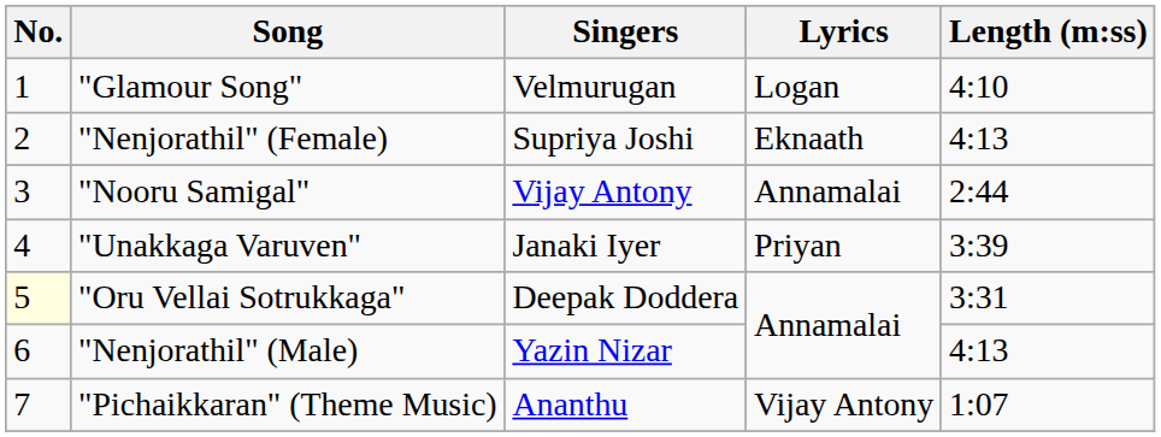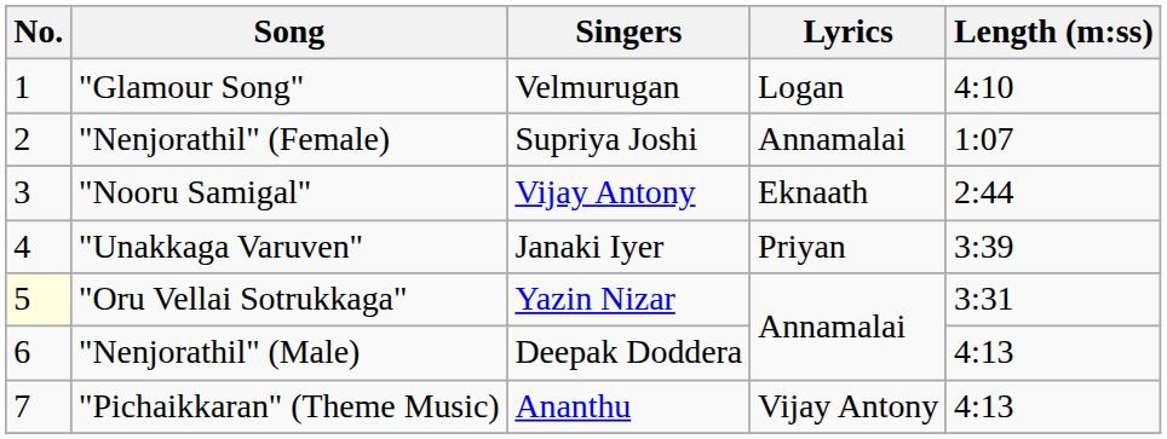"Nenjorathil" (Female) | Lyrics: Eknaath -> Annamalai
"Nenjorathil" (Female) | Length (m:ss): 4:13 -> 1:07
"Nooru Samigal" | Lyrics: Annamalai -> Eknaath
"Oru Vellai Sotrukkaga" | Singers: Deepak Doddera -> Yazin Nizar
"Nenjorathil" (Male) | Singers: Yazin Nizar -> Deepak Doddera
"Pichaikkaran" (Theme Music) | Length (m:ss): 1:07 -> 4:13
